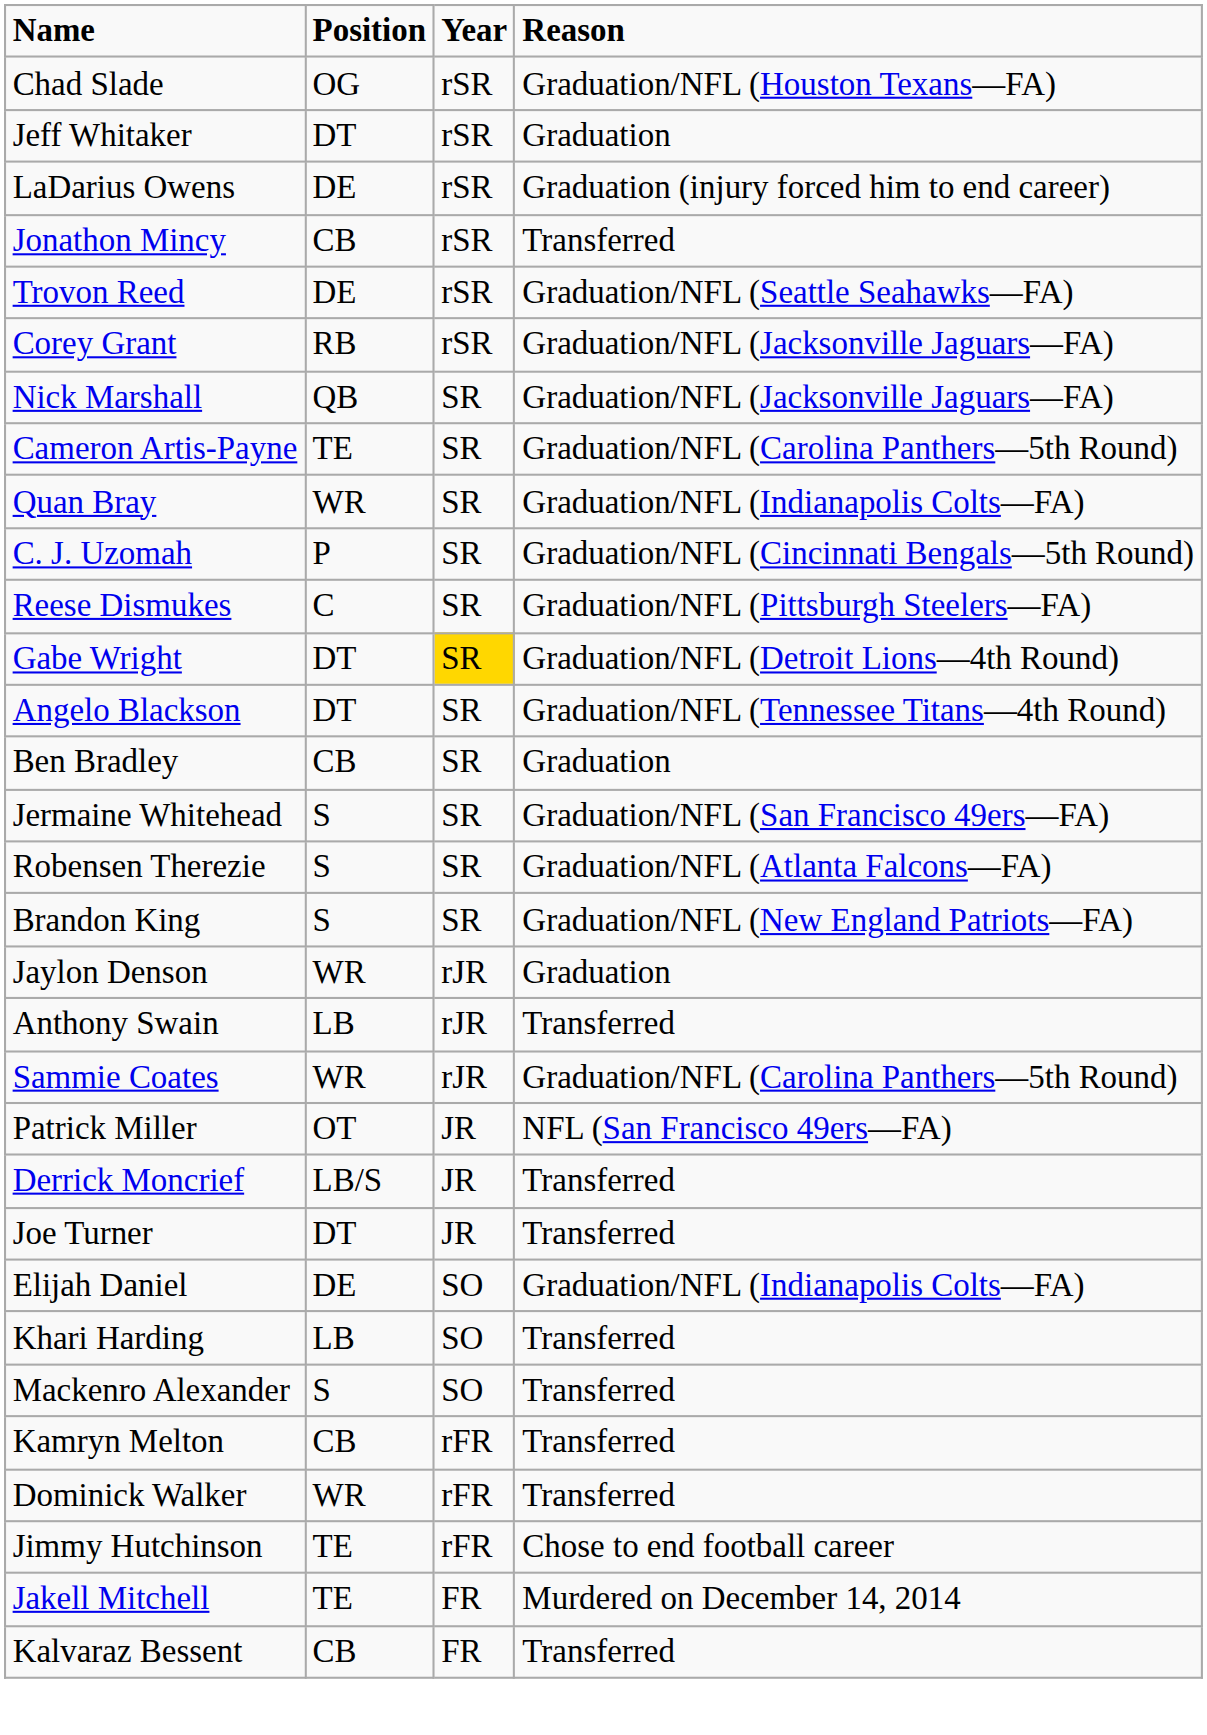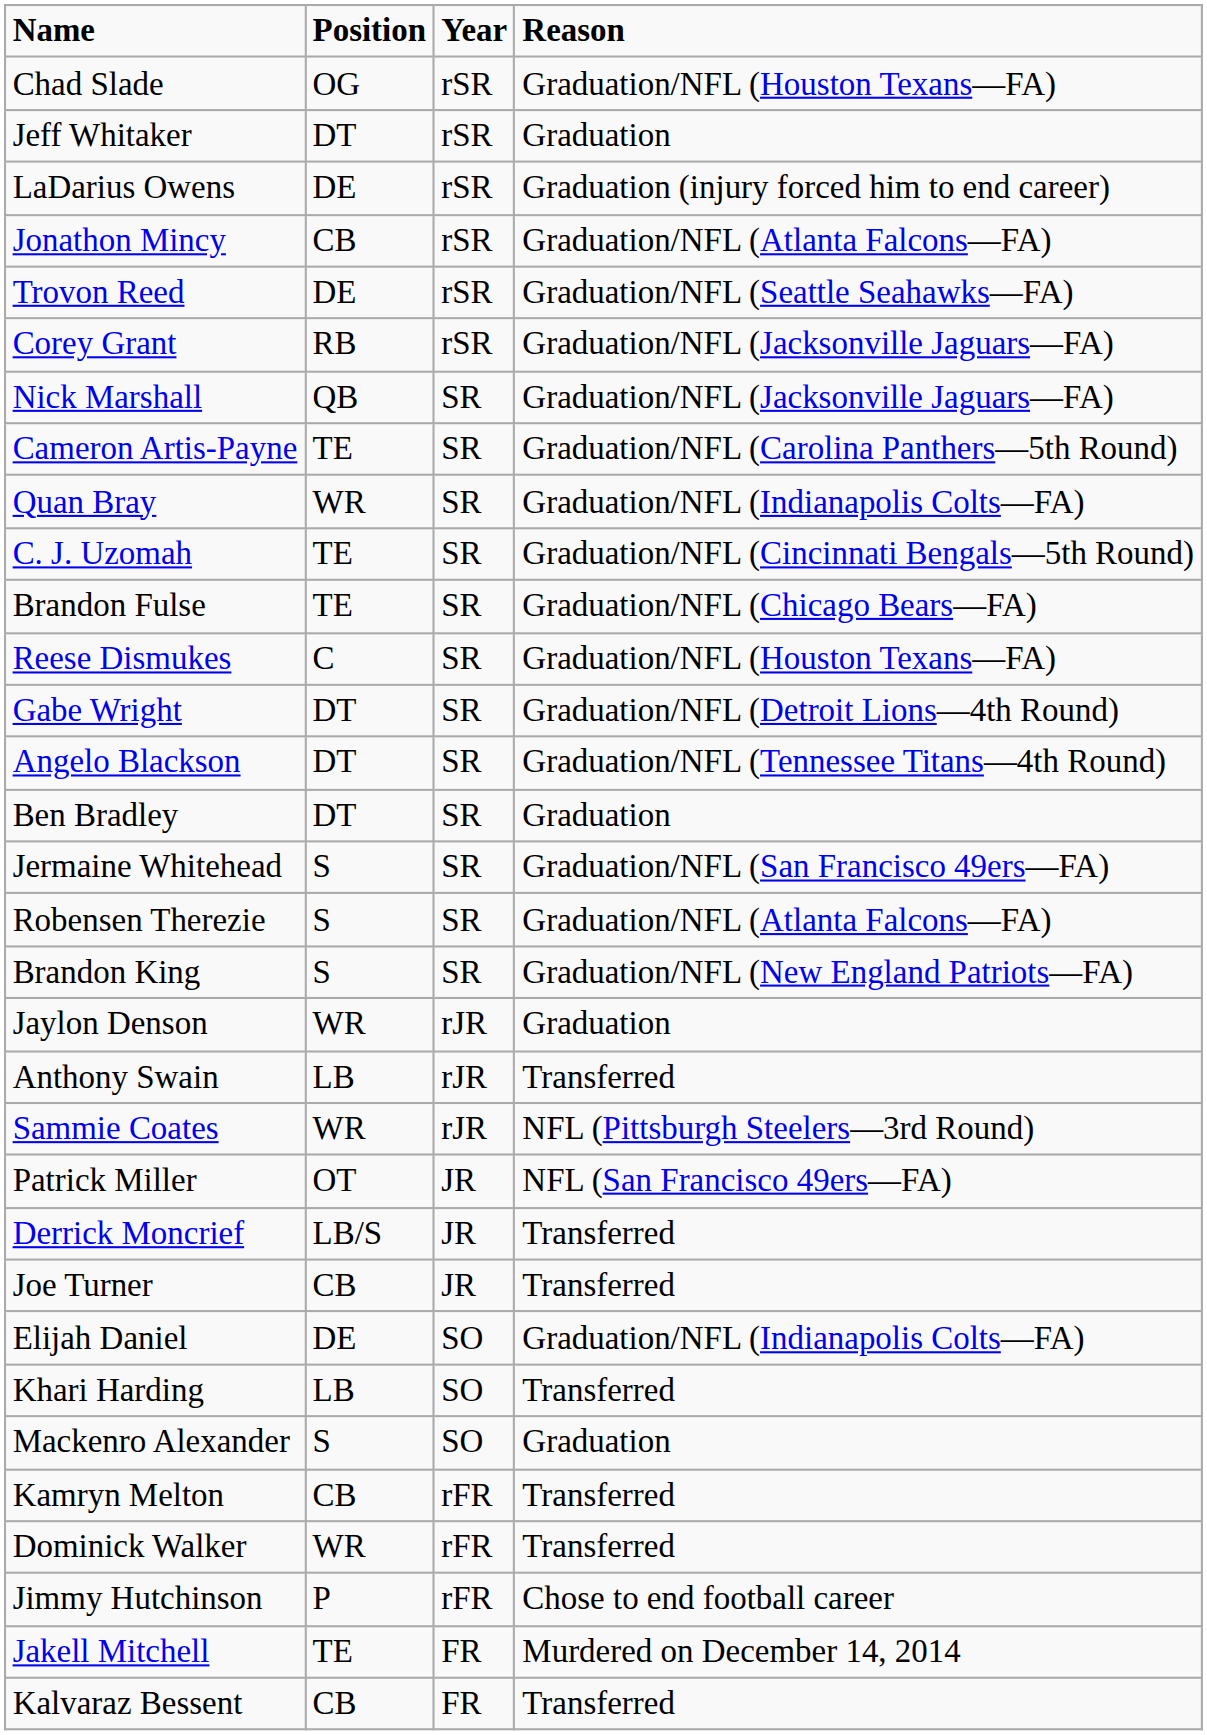Jonathon Mincy | Reason: Transferred -> Graduation/NFL (Atlanta Falcons—FA)
C. J. Uzomah | Position: P -> TE
+ row: Brandon Fulse | TE | SR | Graduation/NFL (Chicago Bears—FA)
Reese Dismukes | Reason: Graduation/NFL (Pittsburgh Steelers—FA) -> Graduation/NFL (Houston Texans—FA)
Gabe Wright | Year: gold background -> no background
Ben Bradley | Position: CB -> DT
Sammie Coates | Reason: Graduation/NFL (Carolina Panthers—5th Round) -> NFL (Pittsburgh Steelers—3rd Round)
Joe Turner | Position: DT -> CB
Mackenro Alexander | Reason: Transferred -> Graduation
Jimmy Hutchinson | Position: TE -> P
